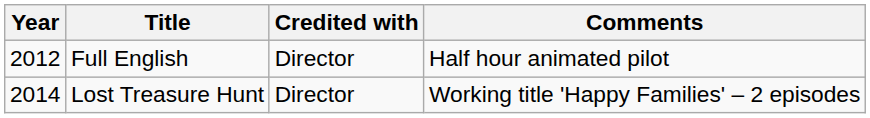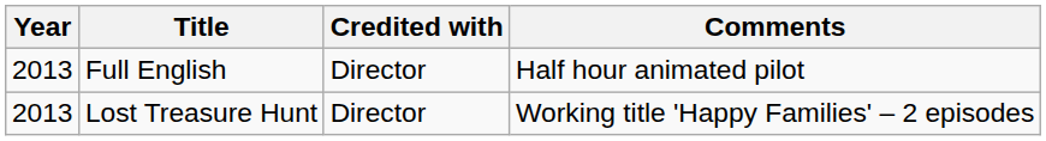Full English | Year: 2012 -> 2013
Lost Treasure Hunt | Year: 2014 -> 2013
